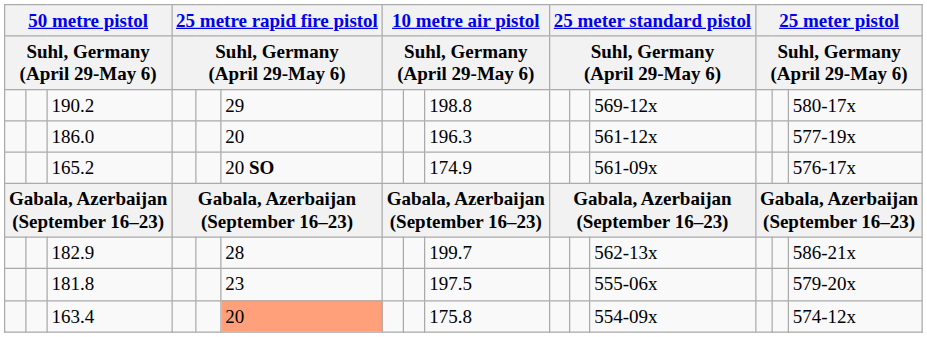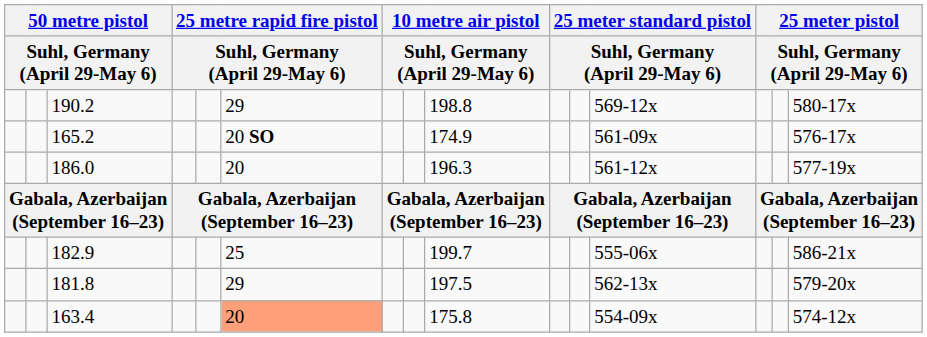rows swapped: 186.0 <-> 165.2
182.9 | column 6: 28 -> 25
182.9 | column 12: 562-13x -> 555-06x
181.8 | column 6: 23 -> 29
181.8 | column 12: 555-06x -> 562-13x
